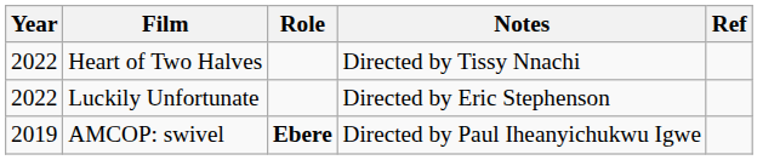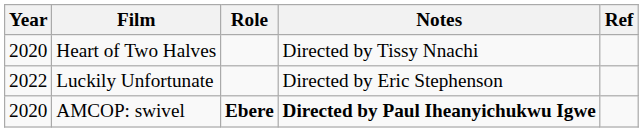Heart of Two Halves | Year: 2022 -> 2020
AMCOP: swivel | Year: 2019 -> 2020
AMCOP: swivel | Notes: normal -> bold
